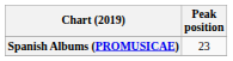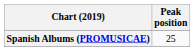Spanish Albums (PROMUSICAE) | Peak position: 23 -> 25
